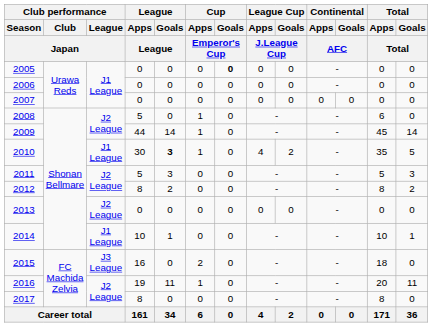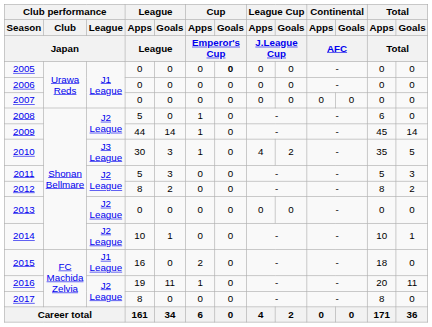2010 | Club performance / League / Japan: J1 League -> J3 League
2010 | League / Goals / League: bold -> normal
2014 | Club performance / League / Japan: J1 League -> J2 League
2015 | Club performance / League / Japan: J3 League -> J1 League
